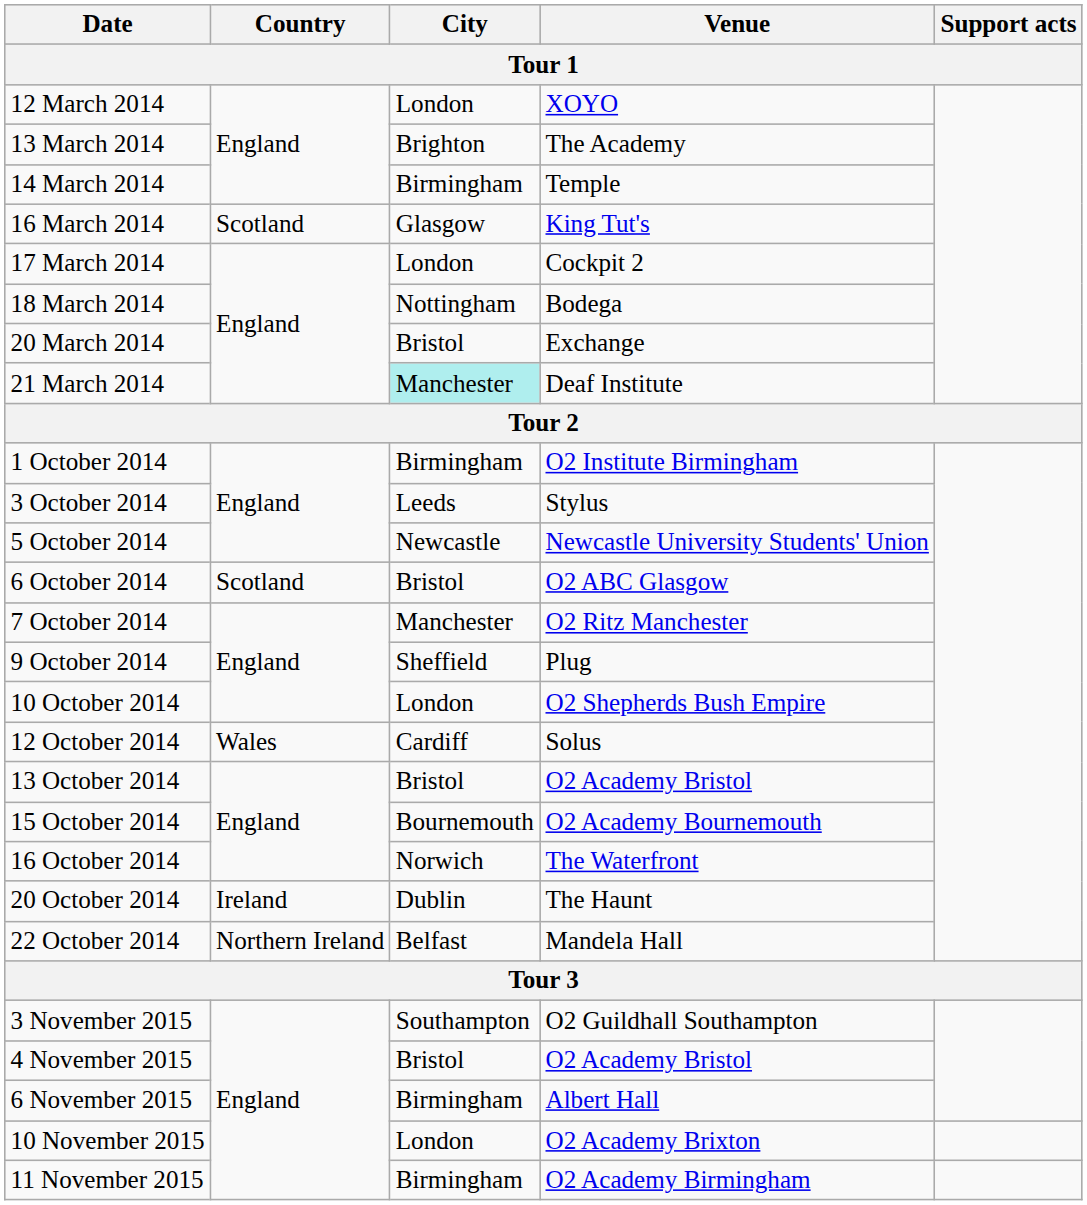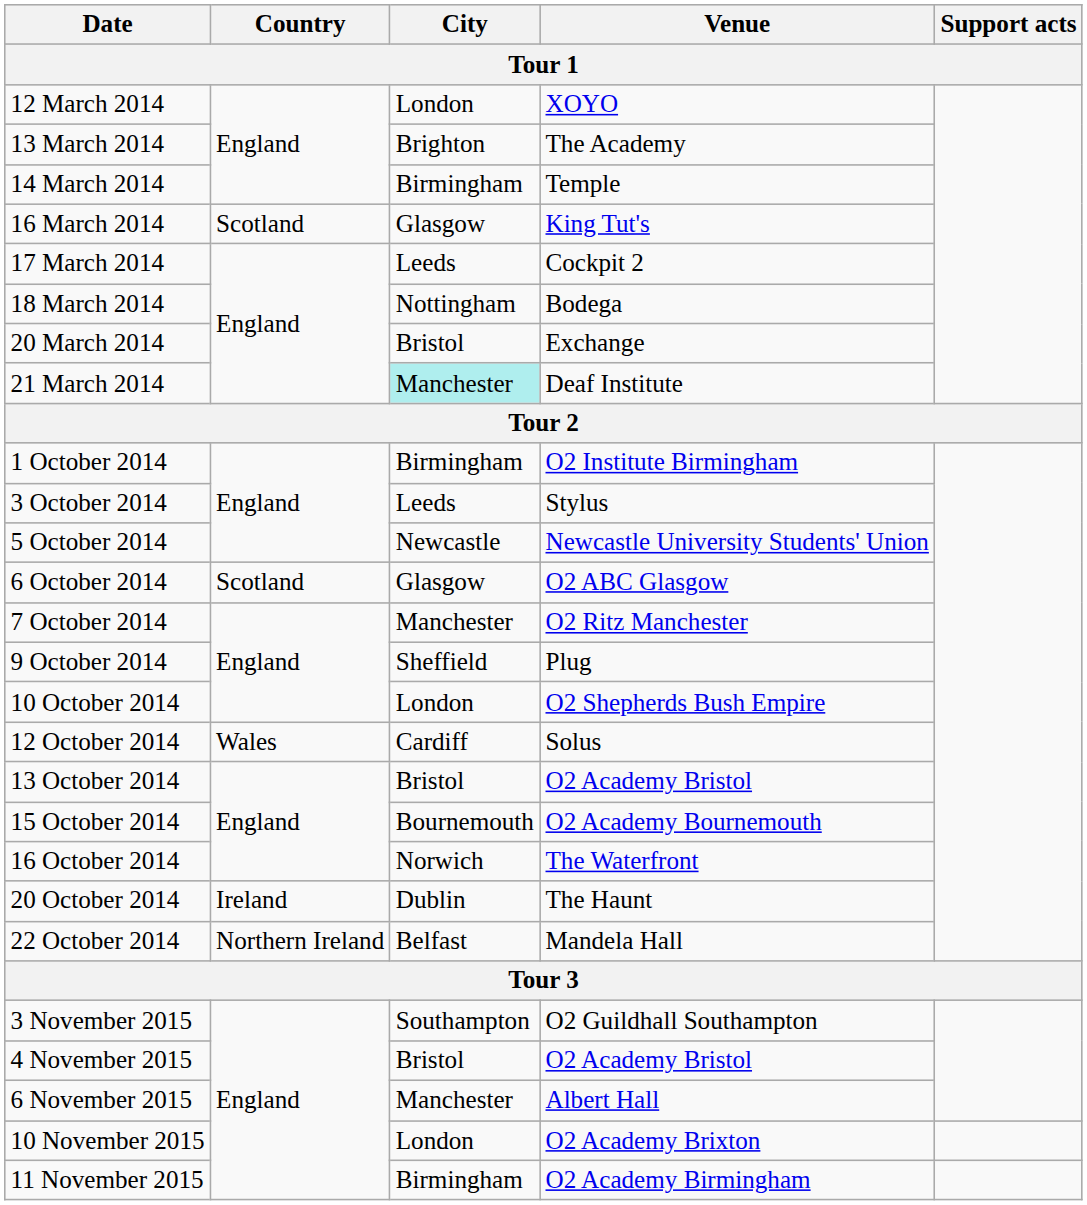17 March 2014 | City: London -> Leeds
6 October 2014 | City: Bristol -> Glasgow
6 November 2015 | City: Birmingham -> Manchester
